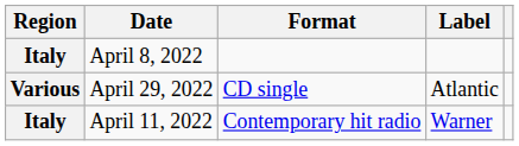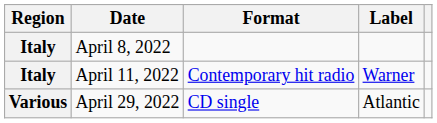rows swapped: April 11, 2022 <-> April 29, 2022
